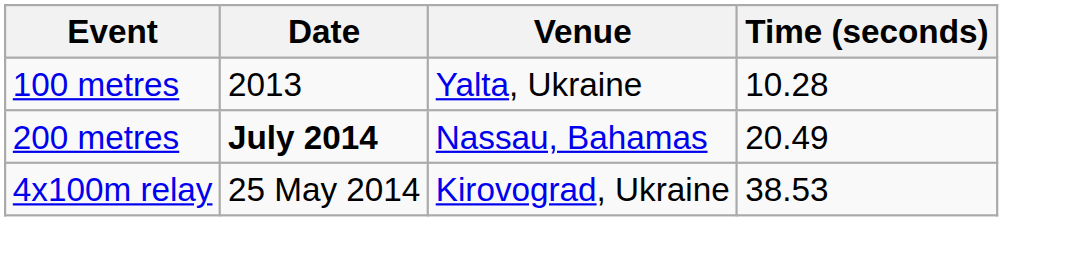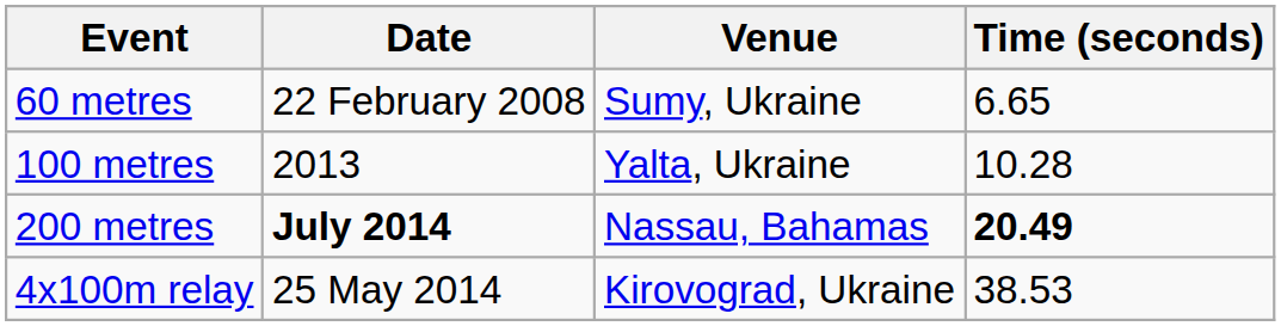+ row: 60 metres | 22 February 2008 | Sumy, Ukraine | 6.65
200 metres | Time (seconds): normal -> bold
